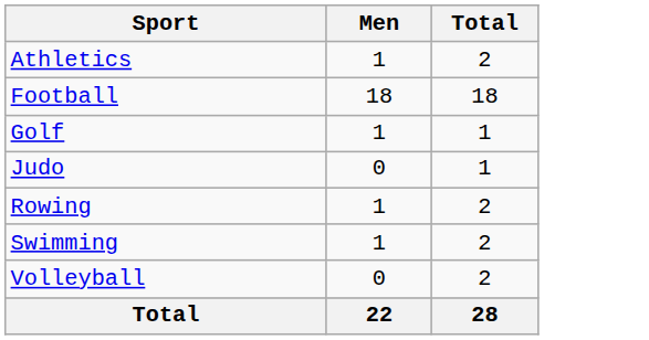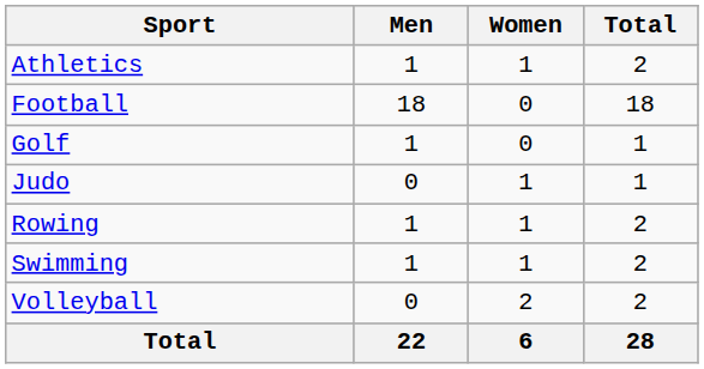+ column: Women | 1 | 0 | 0 | 1 | 1 | 1 | 2 | 6
